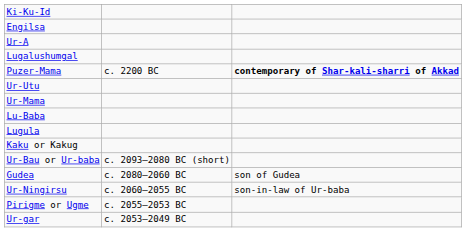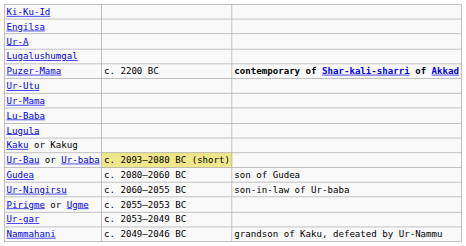Ur-Bau or Ur-baba | column 2: no background -> khaki background
+ row: Nammahani | c. 2049–2046 BC | grandson of Kaku, defeated by Ur-Nammu
